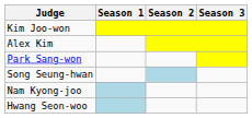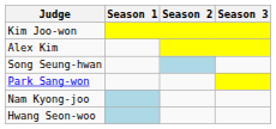rows swapped: Park Sang-won <-> Song Seung-hwan
